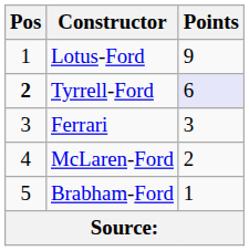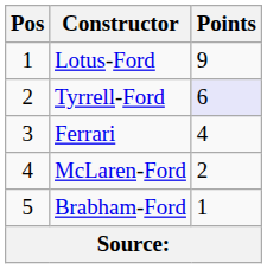Tyrrell-Ford | Pos: bold -> normal
Ferrari | Points: 3 -> 4
